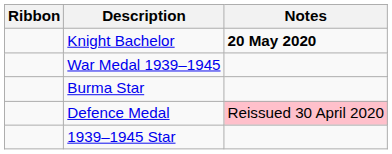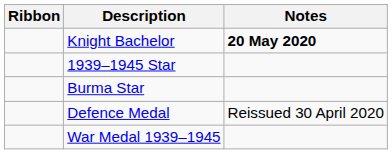rows swapped: 1939–1945 Star <-> War Medal 1939–1945
Defence Medal | Notes: pink background -> no background
